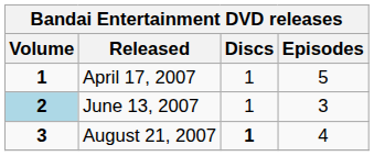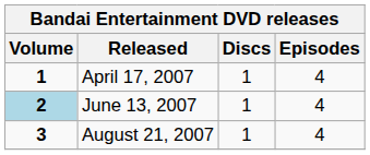April 17, 2007 | Episodes: 5 -> 4
June 13, 2007 | Episodes: 3 -> 4
August 21, 2007 | Discs: bold -> normal
